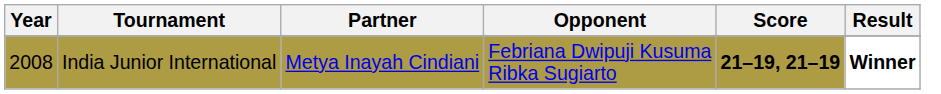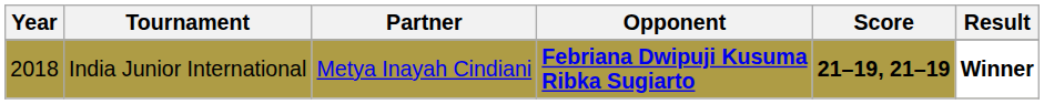India Junior International | Year: 2008 -> 2018
India Junior International | Opponent: normal -> bold
